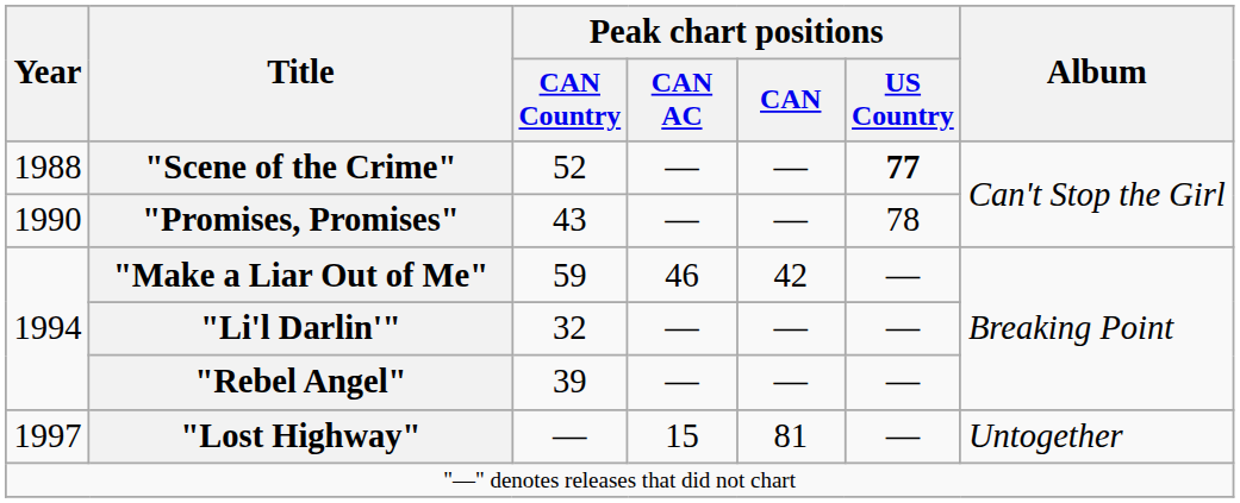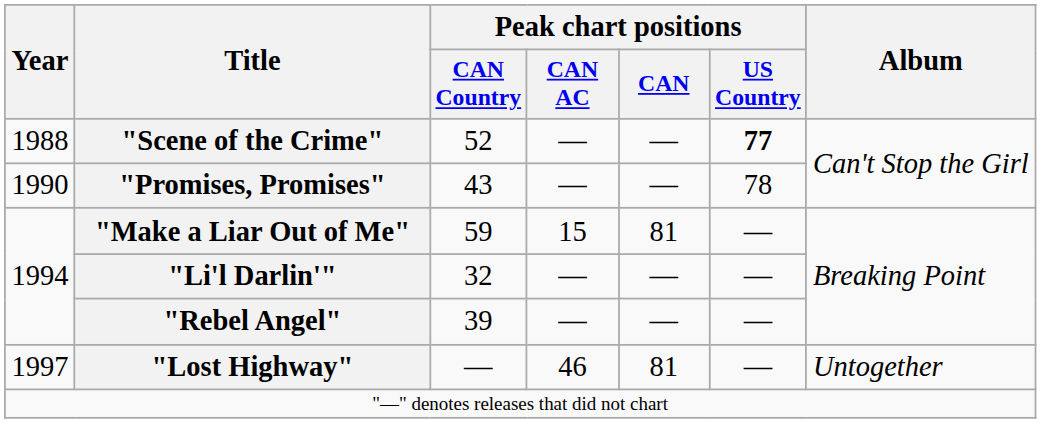"Make a Liar Out of Me" | Peak chart positions / CAN AC: 46 -> 15
"Make a Liar Out of Me" | Peak chart positions / CAN: 42 -> 81
"Lost Highway" | Peak chart positions / CAN AC: 15 -> 46
